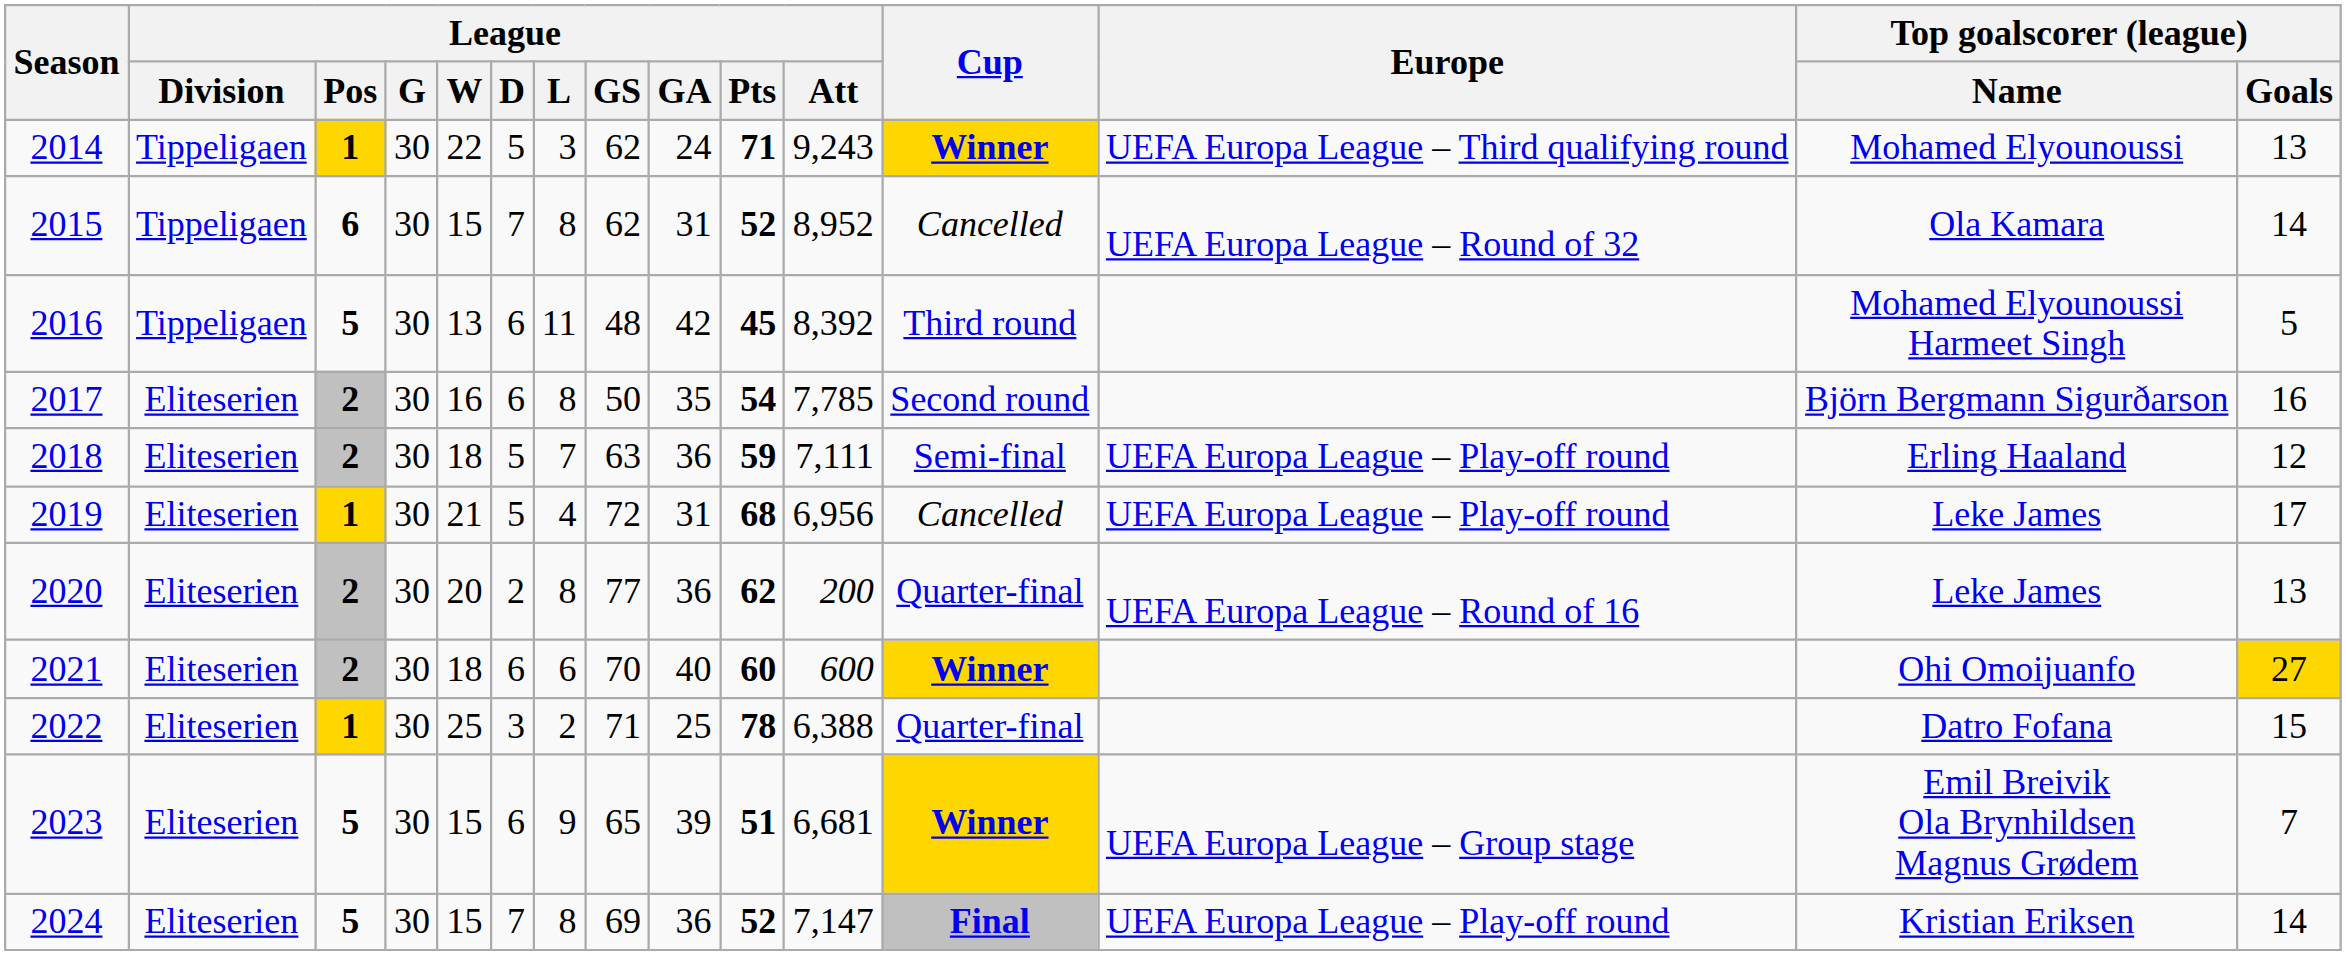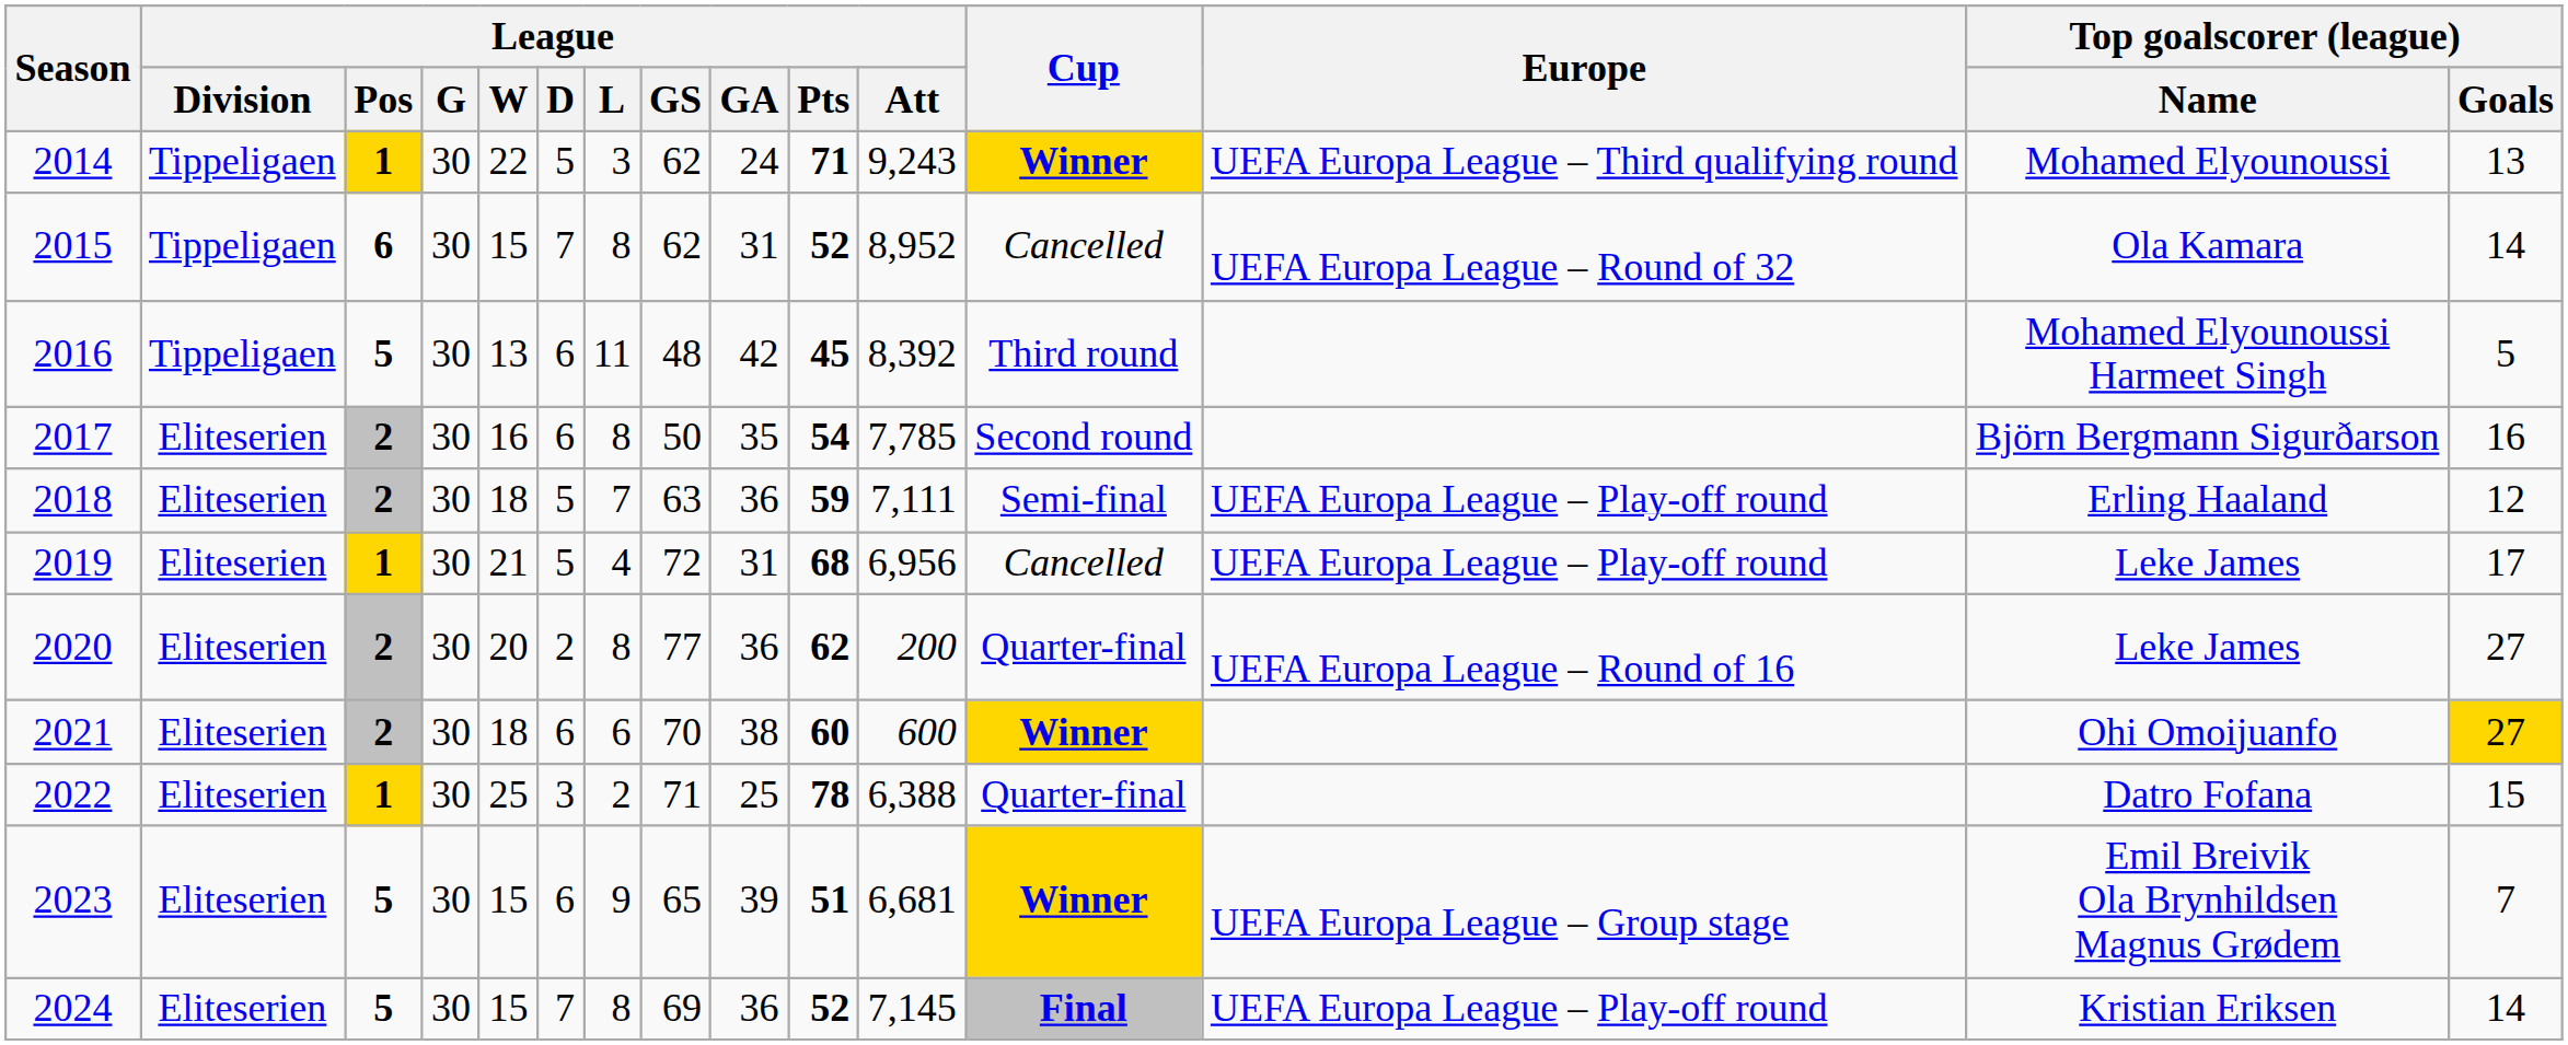2020 | Top goalscorer (league) / Goals: 13 -> 27
2021 | League / GA: 40 -> 38
2024 | League / Att: 7,147 -> 7,145
